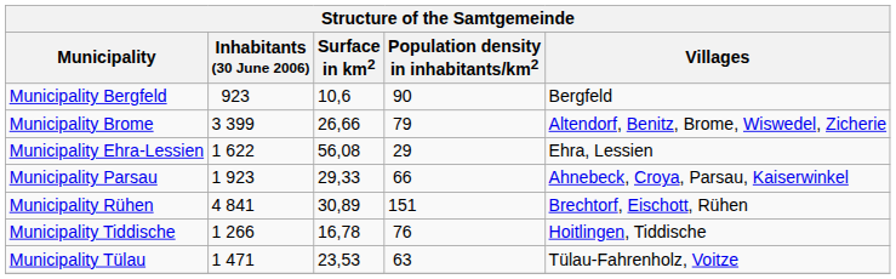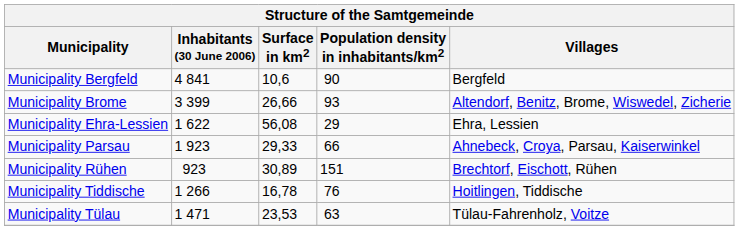Municipality Bergfeld | Inhabitants (30 June 2006): 923 -> 4 841
Municipality Brome | Population density in inhabitants/km2: 79 -> 93
Municipality Rühen | Inhabitants (30 June 2006): 4 841 -> 923
